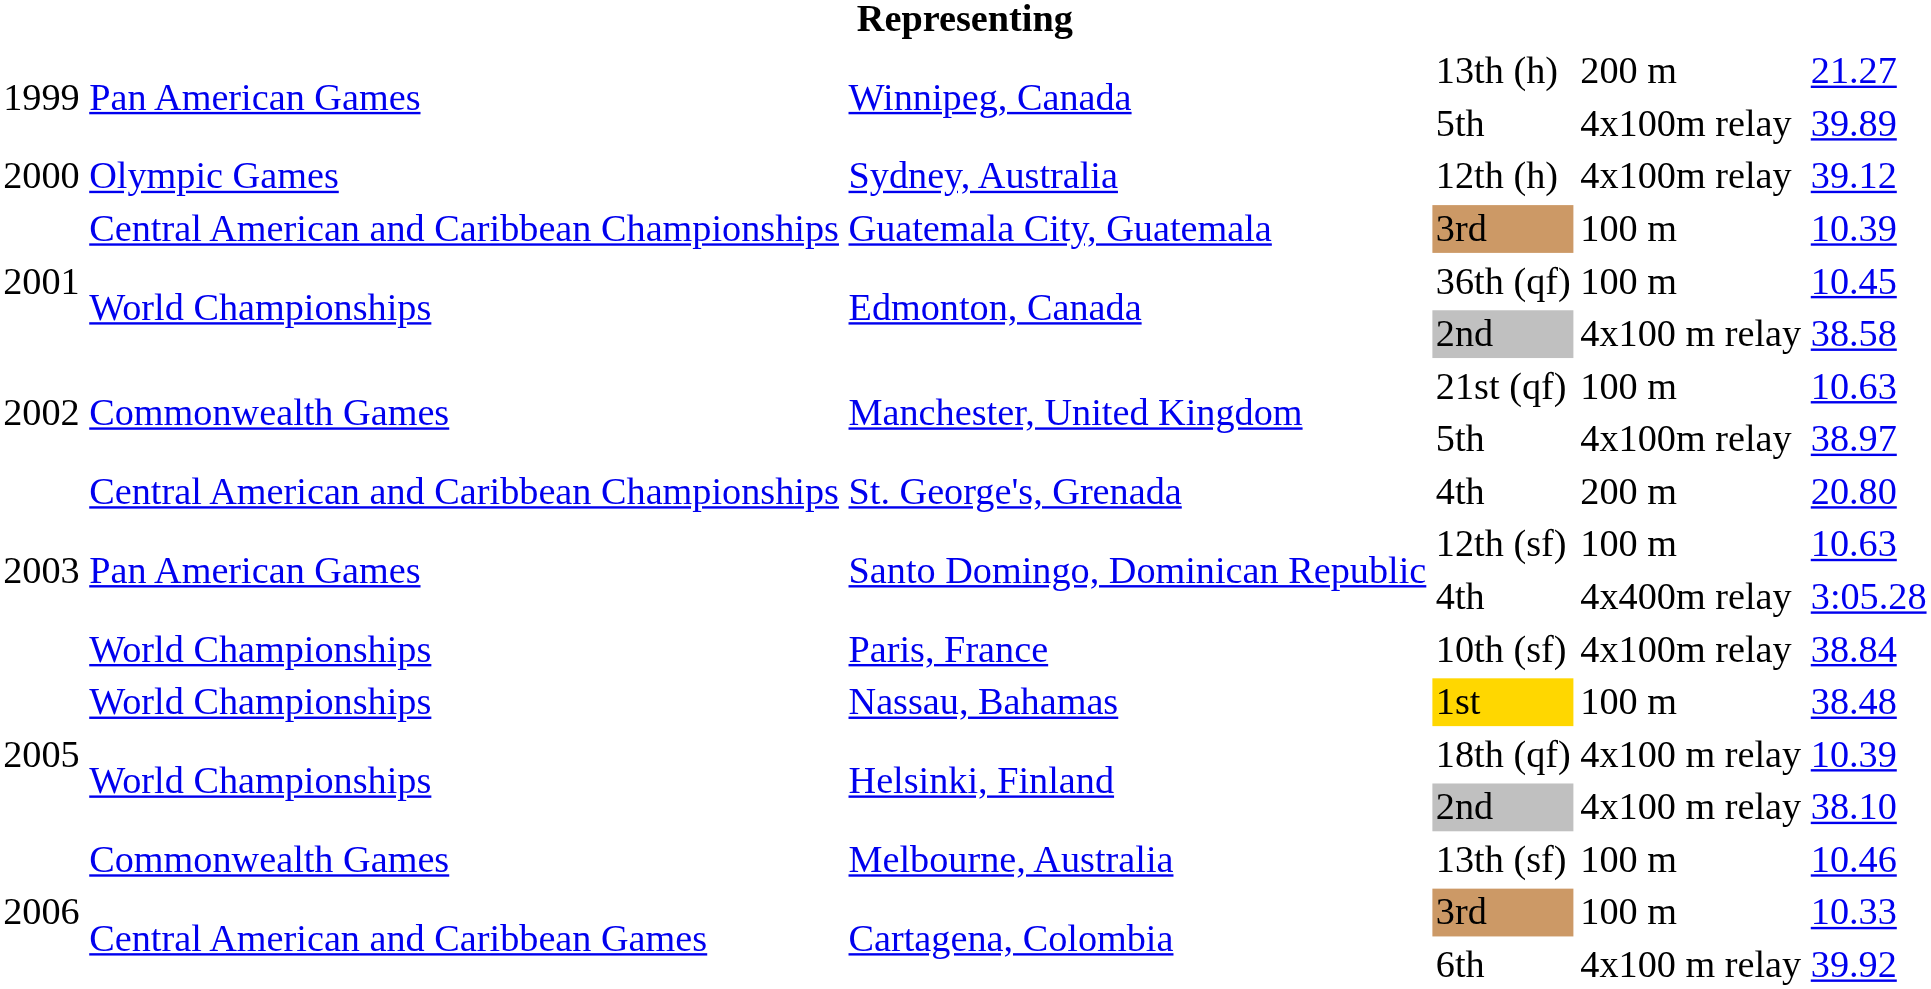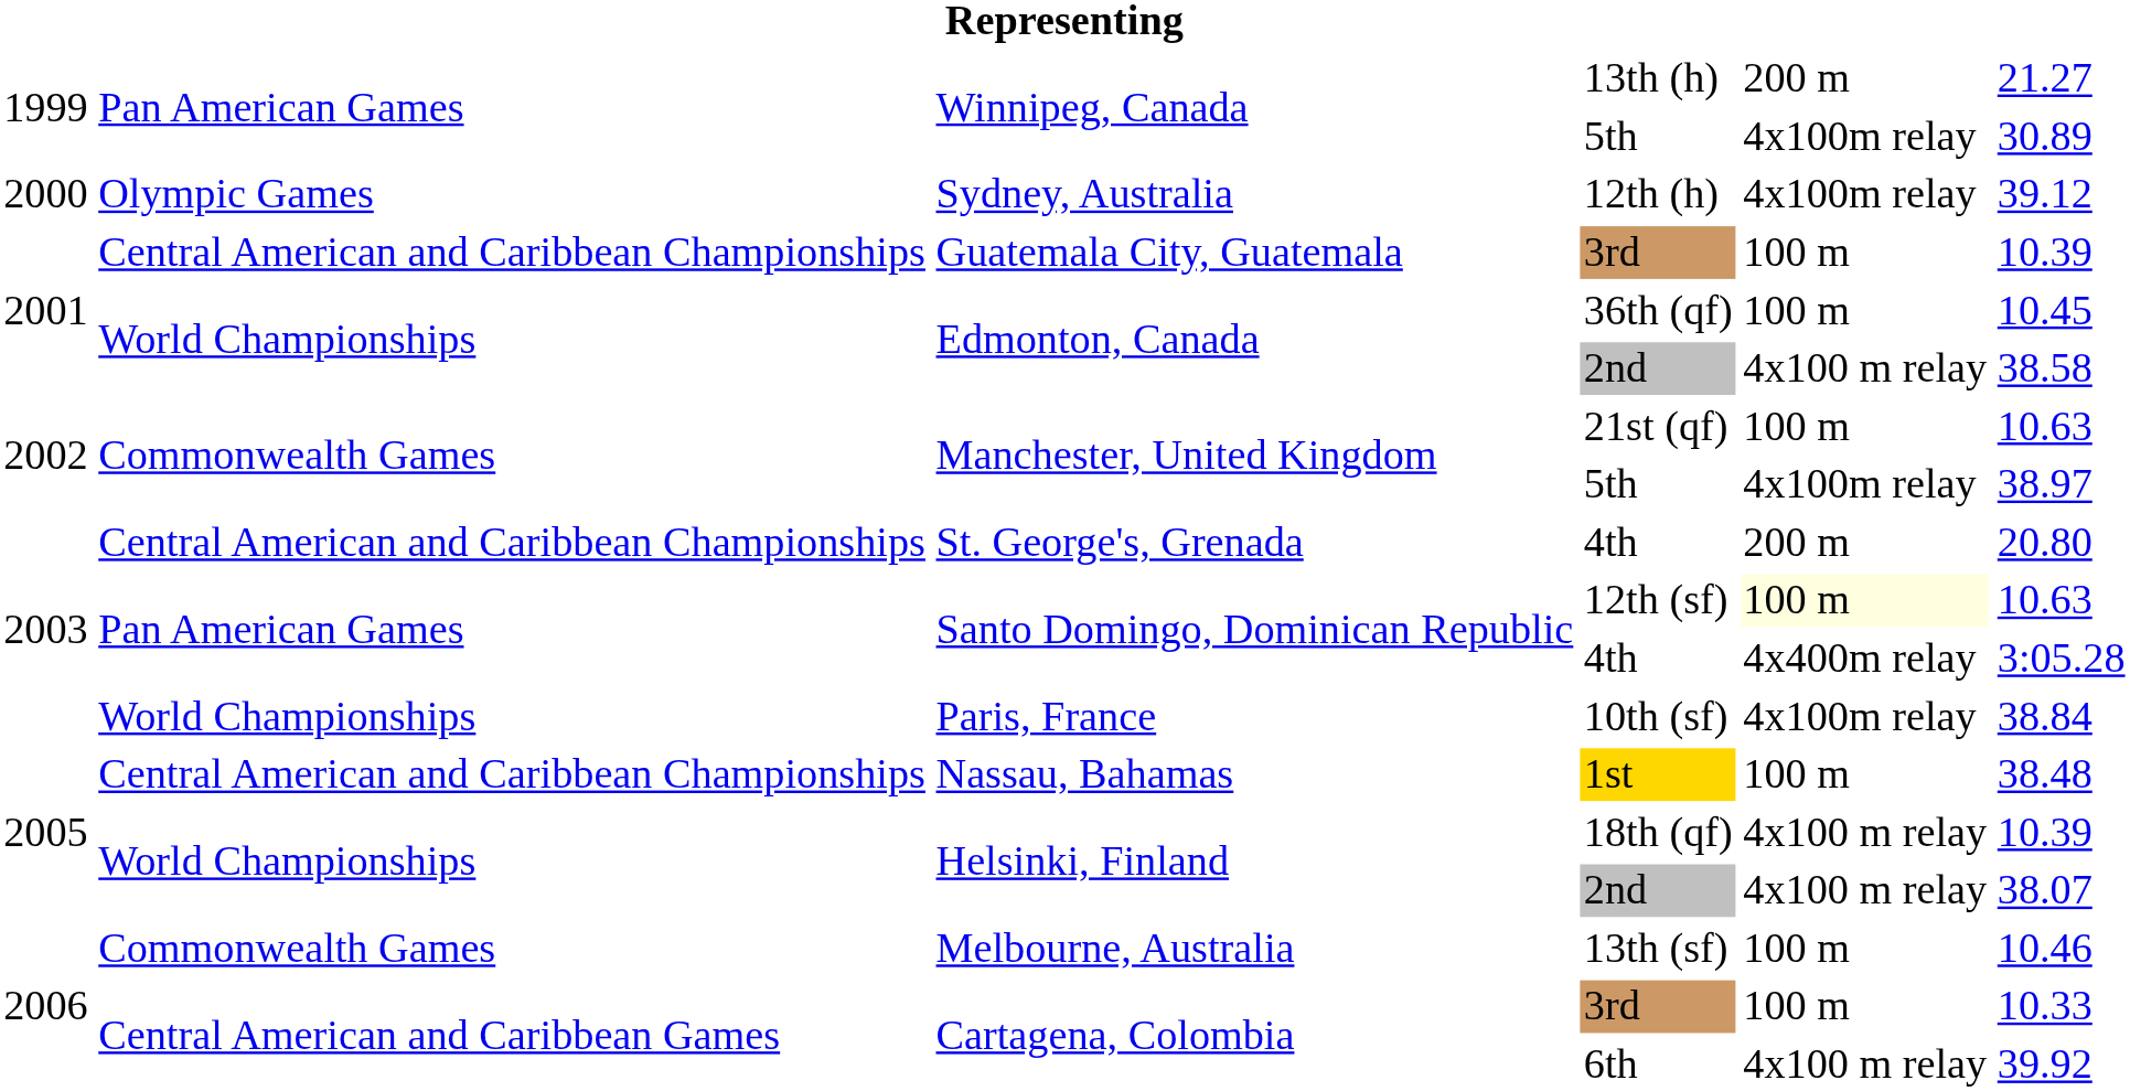Winnipeg, Canada / 5th | column 6: 39.89 -> 30.89
12th (sf) | column 5: no background -> lightyellow background
1st | column 2: World Championships -> Central American and Caribbean Championships
Helsinki, Finland / 2nd | column 6: 38.10 -> 38.07
